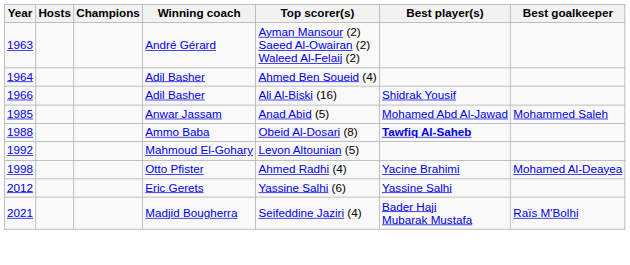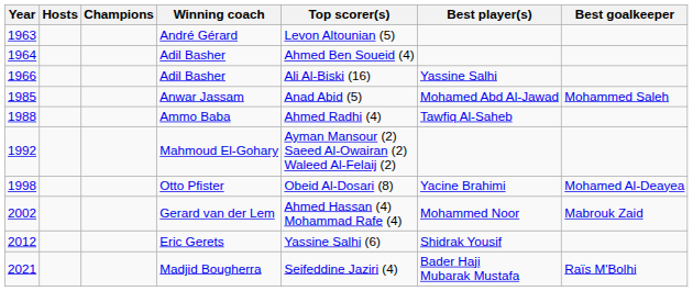André Gérard | Top scorer(s): Ayman Mansour (2) Saeed Al-Owairan (2) Waleed Al-Felaij (2) -> Levon Altounian (5)
1966 / Adil Basher | Best player(s): Shidrak Yousif -> Yassine Salhi
Ammo Baba | Top scorer(s): Obeid Al-Dosari (8) -> Ahmed Radhi (4)
Ammo Baba | Best player(s): bold -> normal
Mahmoud El-Gohary | Top scorer(s): Levon Altounian (5) -> Ayman Mansour (2) Saeed Al-Owairan (2) Waleed Al-Felaij (2)
Otto Pfister | Top scorer(s): Ahmed Radhi (4) -> Obeid Al-Dosari (8)
+ row: 2002 | Gerard van der Lem | Ahmed Hassan (4) Mohammad Rafe (4) | Mohammed Noor | Mabrouk Zaid
Eric Gerets | Best player(s): Yassine Salhi -> Shidrak Yousif
